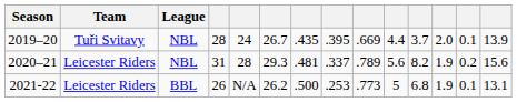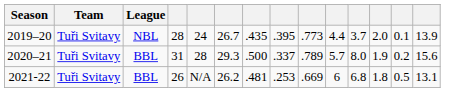2019–20 | column 9: .669 -> .773
2020–21 | Team: Leicester Riders -> Tuři Svitavy
2020–21 | League: NBL -> BBL
2020–21 | column 7: .481 -> .500
2020–21 | column 10: 5.6 -> 5.7
2020–21 | column 11: 8.2 -> 8.0
2021-22 | Team: Leicester Riders -> Tuři Svitavy
2021-22 | column 7: .500 -> .481
2021-22 | column 9: .773 -> .669
2021-22 | column 10: 5 -> 6
2021-22 | column 12: 1.9 -> 1.8
2021-22 | column 13: 0.1 -> 0.5
